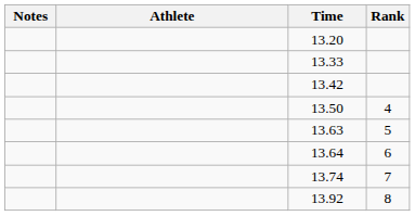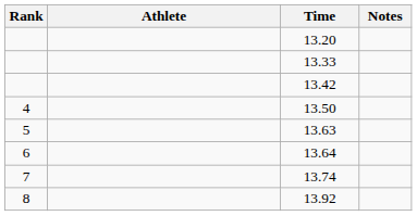columns swapped: Rank <-> Notes
